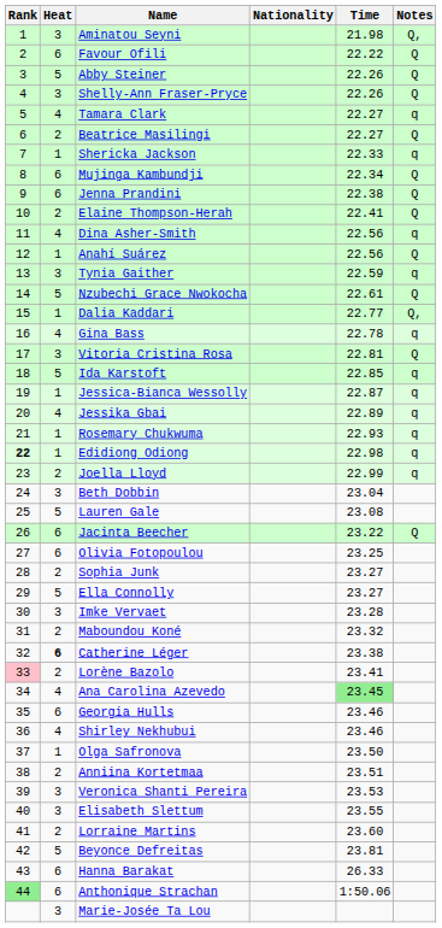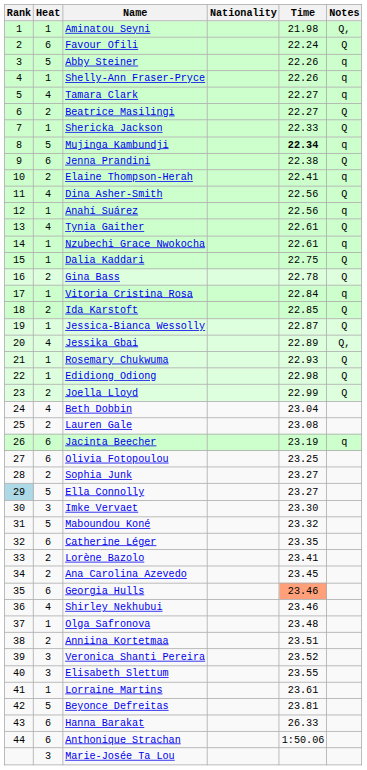Aminatou Seyni | Heat: 3 -> 1
Favour Ofili | Time: 22.22 -> 22.24
Abby Steiner | Notes: Q -> q
Shelly-Ann Fraser-Pryce | Heat: 3 -> 1
Shelly-Ann Fraser-Pryce | Notes: Q -> q
Shericka Jackson | Notes: q -> Q
Mujinga Kambundji | Heat: 6 -> 5
Mujinga Kambundji | Time: normal -> bold
Mujinga Kambundji | Notes: Q -> q
Elaine Thompson-Herah | Notes: Q -> q
Dina Asher-Smith | Notes: q -> Q
Anahí Suárez | Notes: Q -> q
Tynia Gaither | Heat: 3 -> 4
Tynia Gaither | Time: 22.59 -> 22.61
Tynia Gaither | Notes: q -> Q
Nzubechi Grace Nwokocha | Heat: 5 -> 1
Nzubechi Grace Nwokocha | Notes: Q -> q
Dalia Kaddari | Time: 22.77 -> 22.75
Dalia Kaddari | Notes: Q, -> Q
Gina Bass | Heat: 4 -> 2
Gina Bass | Notes: q -> Q
Vitoria Cristina Rosa | Heat: 3 -> 1
Vitoria Cristina Rosa | Time: 22.81 -> 22.84
Vitoria Cristina Rosa | Notes: Q -> q
Ida Karstoft | Heat: 5 -> 2
Ida Karstoft | Notes: q -> Q
Jessica-Bianca Wessolly | Notes: q -> Q
Jessika Gbai | Notes: q -> Q,
Rosemary Chukwuma | Notes: q -> Q
Edidiong Odiong | Rank: bold -> normal
Edidiong Odiong | Notes: q -> Q
Joella Lloyd | Notes: q -> Q
Beth Dobbin | Heat: 3 -> 4
Lauren Gale | Heat: 5 -> 2
Jacinta Beecher | Time: 23.22 -> 23.19
Jacinta Beecher | Notes: Q -> q
Ella Connolly | Rank: no background -> lightblue background
Imke Vervaet | Time: 23.28 -> 23.30
Maboundou Koné | Heat: 2 -> 5
Catherine Léger | Heat: bold -> normal
Catherine Léger | Time: 23.38 -> 23.35
Lorène Bazolo | Rank: pink background -> no background
Ana Carolina Azevedo | Heat: 4 -> 2
Ana Carolina Azevedo | Time: lightgreen background -> no background
Georgia Hulls | Time: no background -> lightsalmon background
Olga Safronova | Time: 23.50 -> 23.48
Veronica Shanti Pereira | Time: 23.53 -> 23.52
Lorraine Martins | Heat: 2 -> 1
Lorraine Martins | Time: 23.60 -> 23.61
Anthonique Strachan | Rank: lightgreen background -> no background
